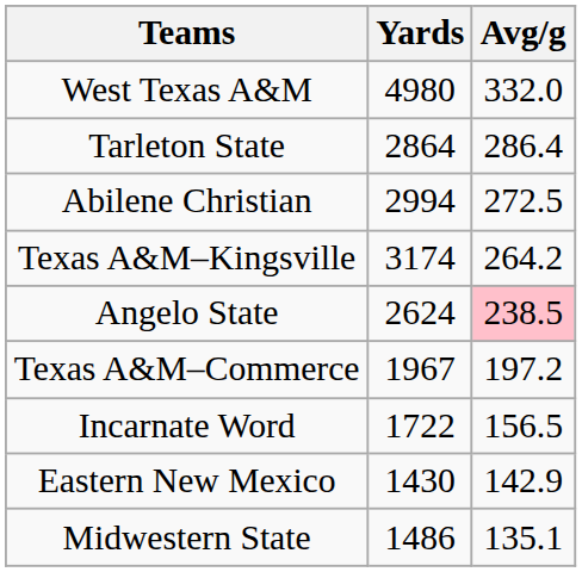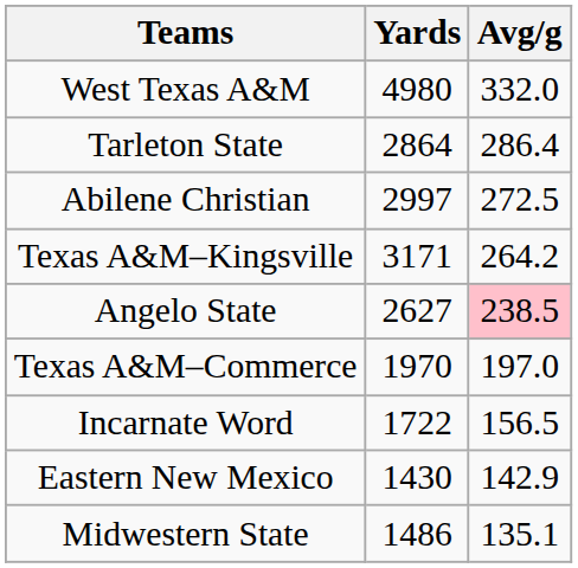Abilene Christian | Yards: 2994 -> 2997
Texas A&M–Kingsville | Yards: 3174 -> 3171
Angelo State | Yards: 2624 -> 2627
Texas A&M–Commerce | Yards: 1967 -> 1970
Texas A&M–Commerce | Avg/g: 197.2 -> 197.0
